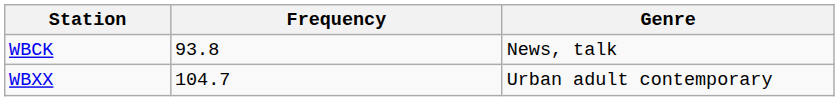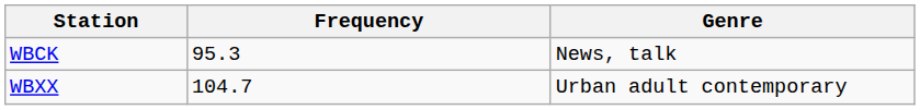WBCK | Frequency: 93.8 -> 95.3
